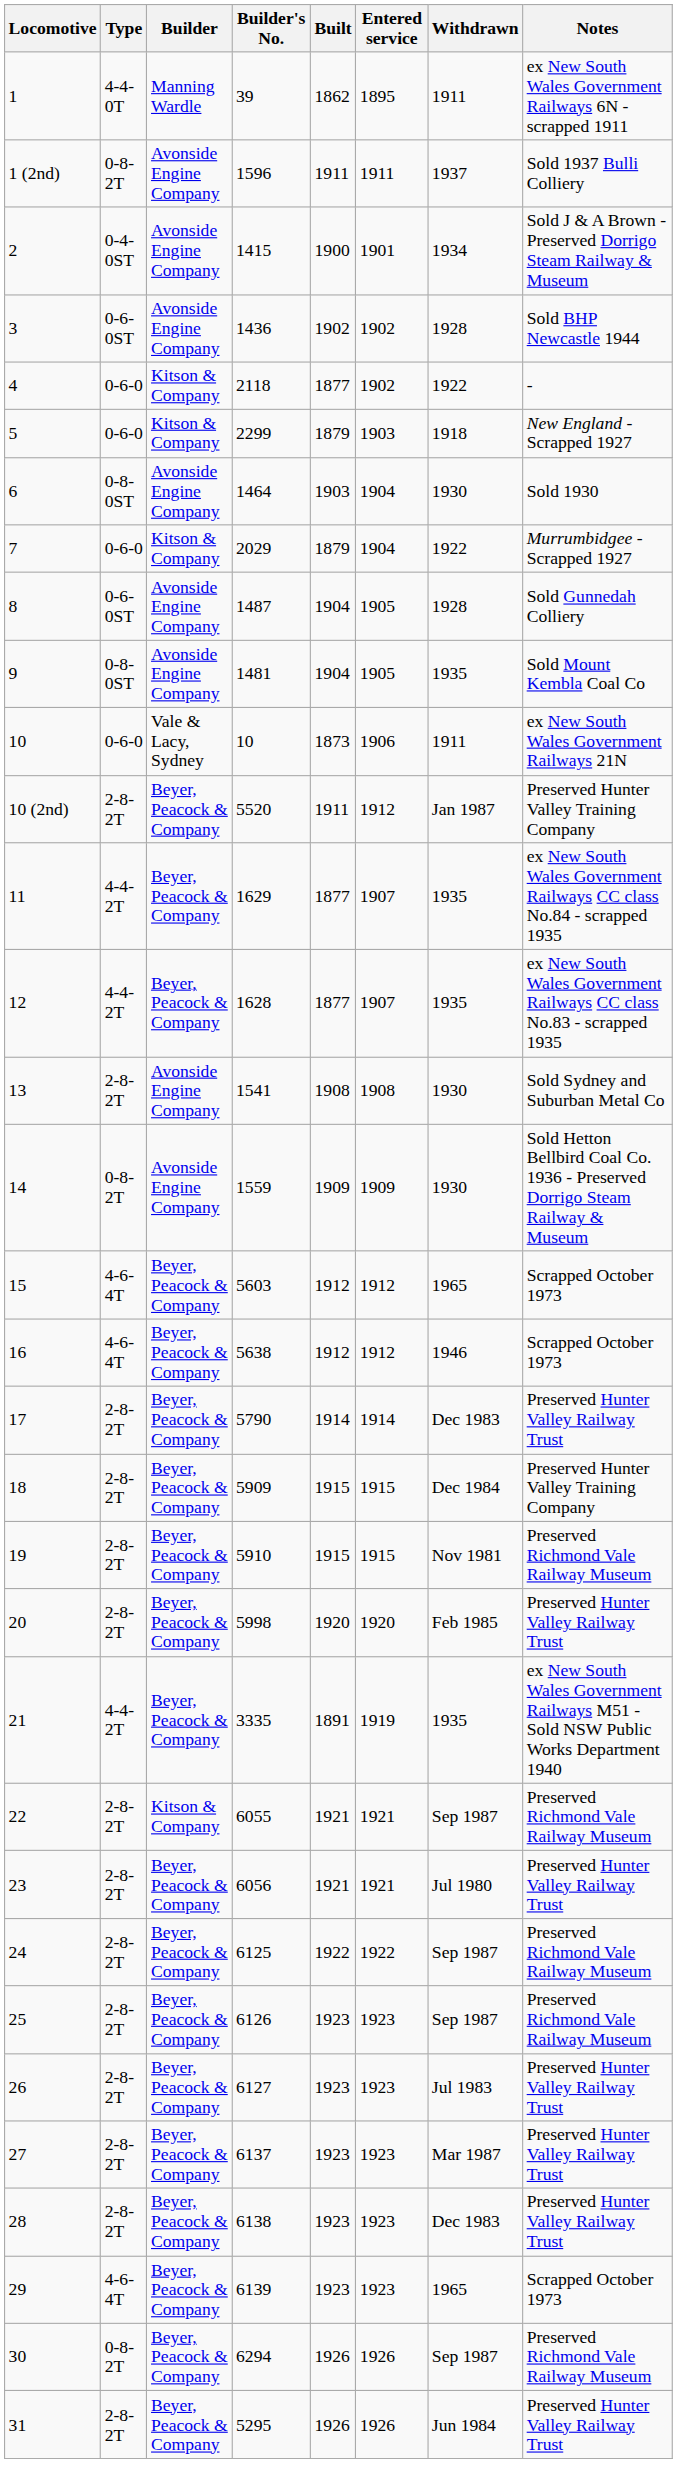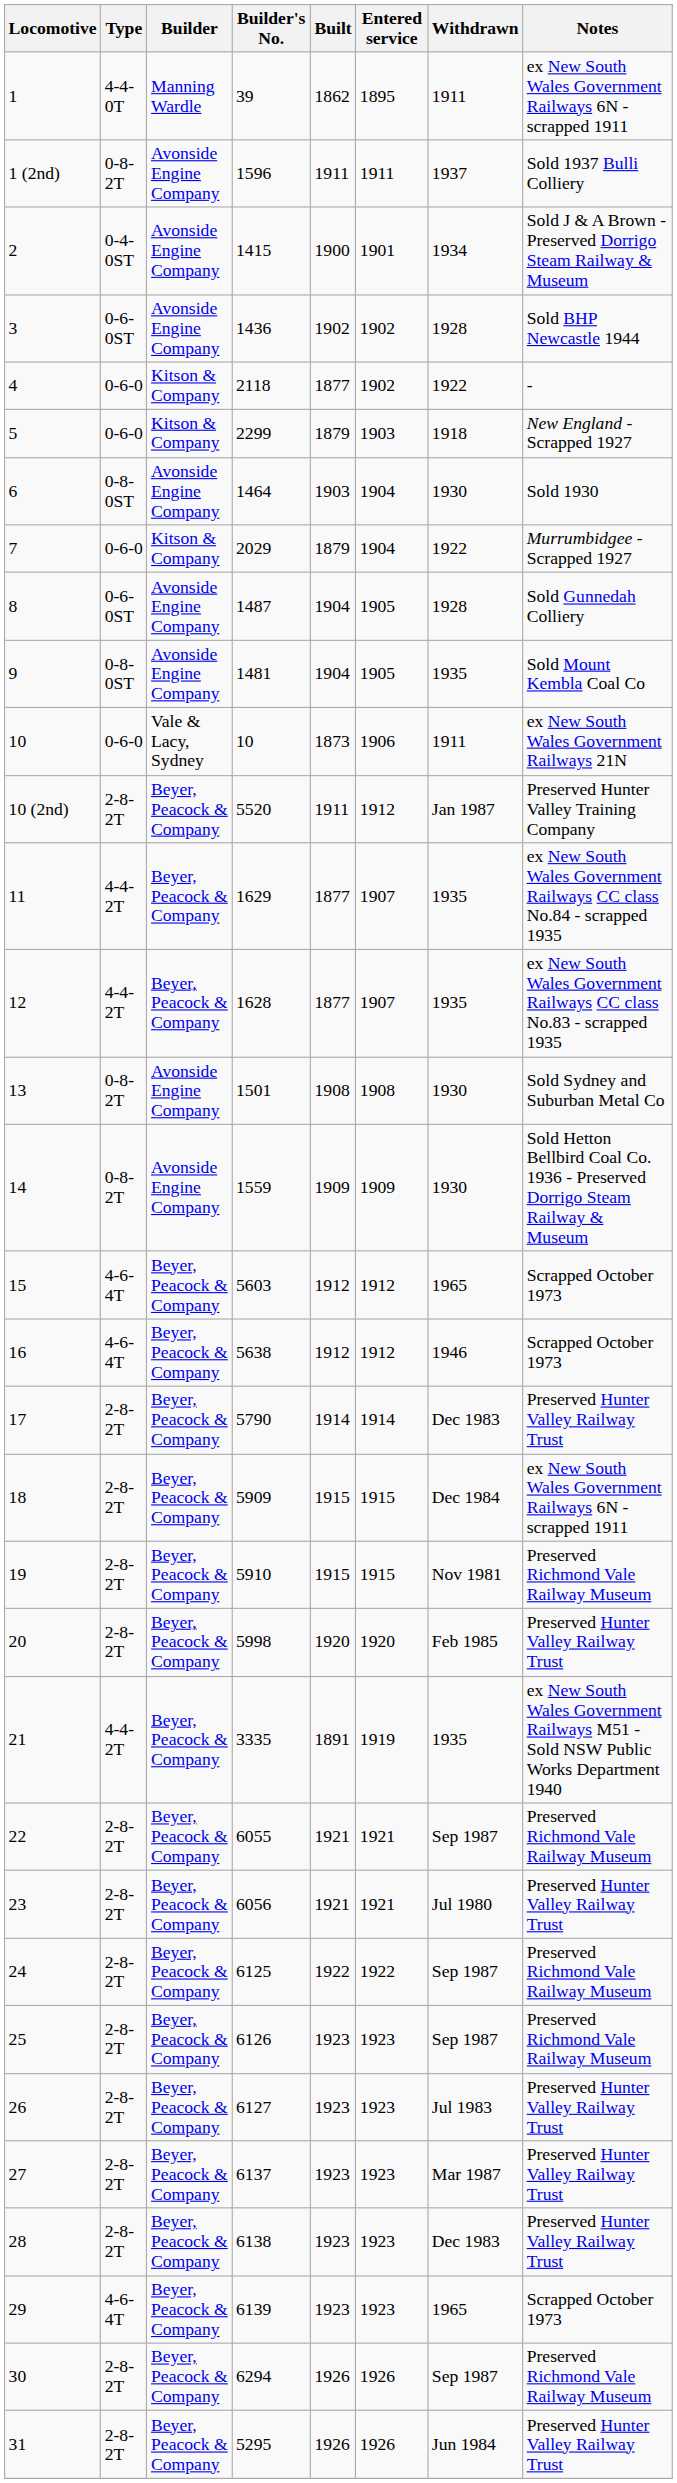13 | Type: 2-8-2T -> 0-8-2T
13 | Builder's No.: 1541 -> 1501
18 | Notes: Preserved Hunter Valley Training Company -> ex New South Wales Government Railways 6N - scrapped 1911
22 | Builder: Kitson & Company -> Beyer, Peacock & Company
30 | Type: 0-8-2T -> 2-8-2T
